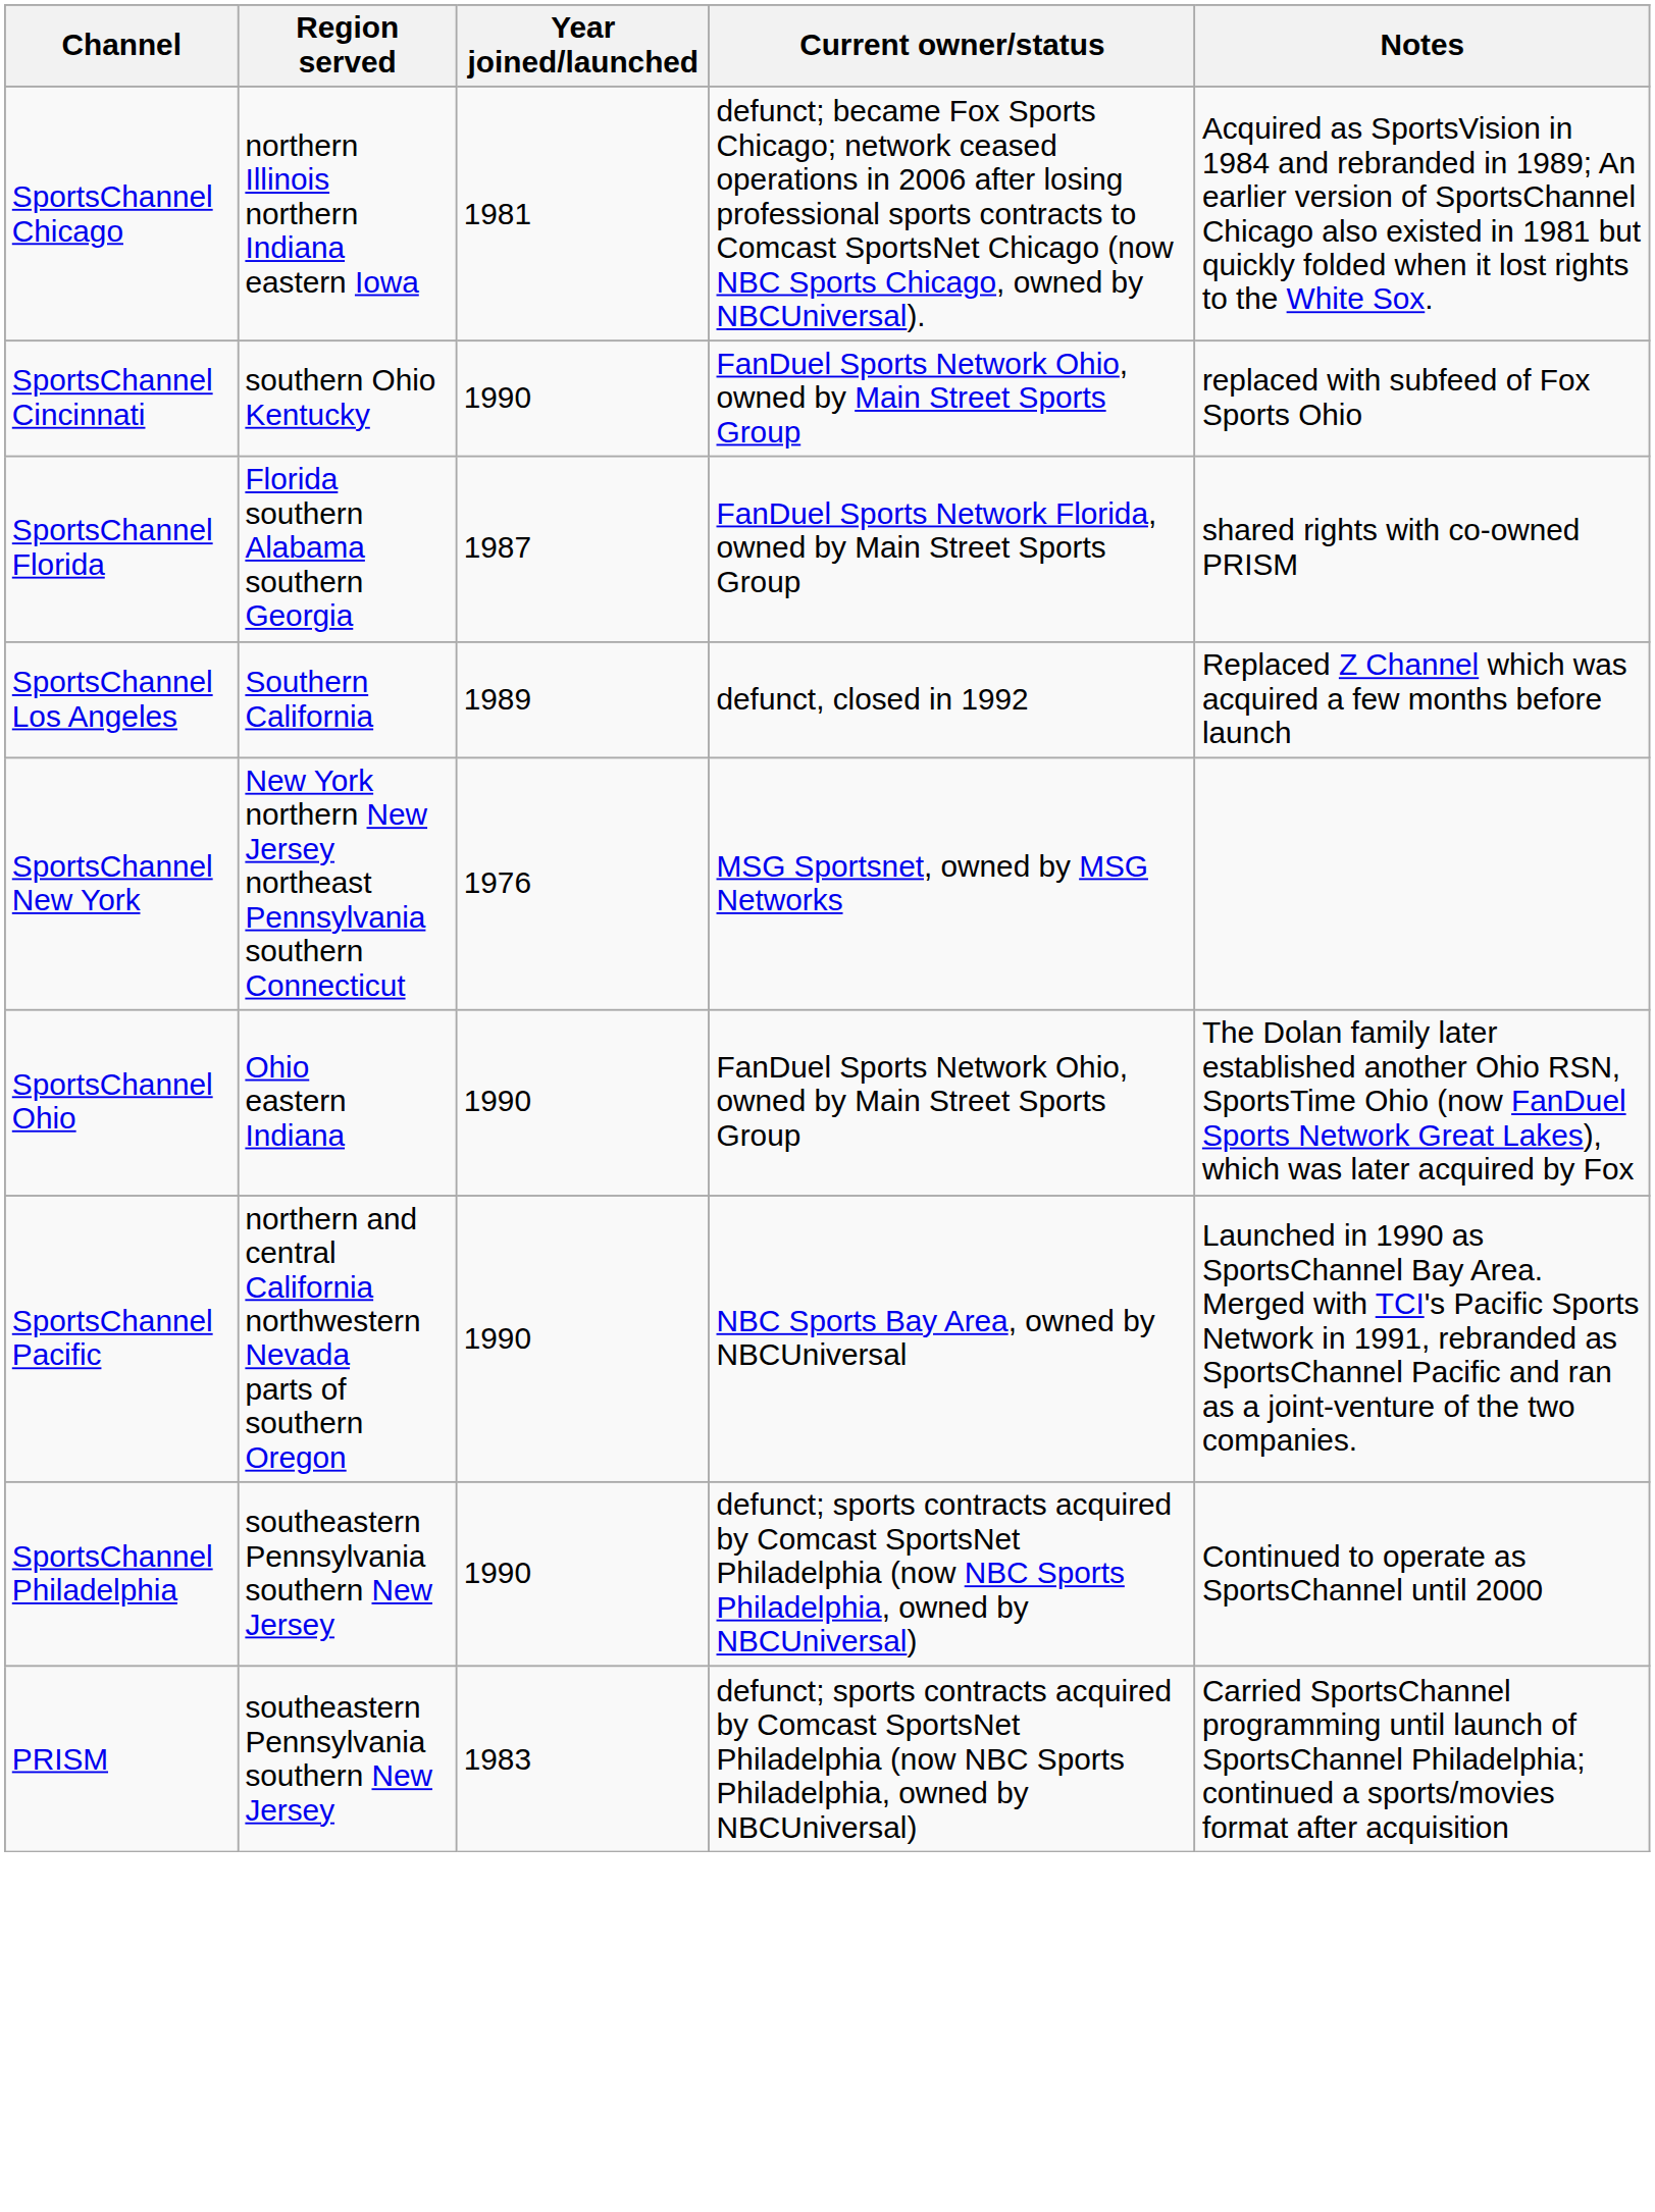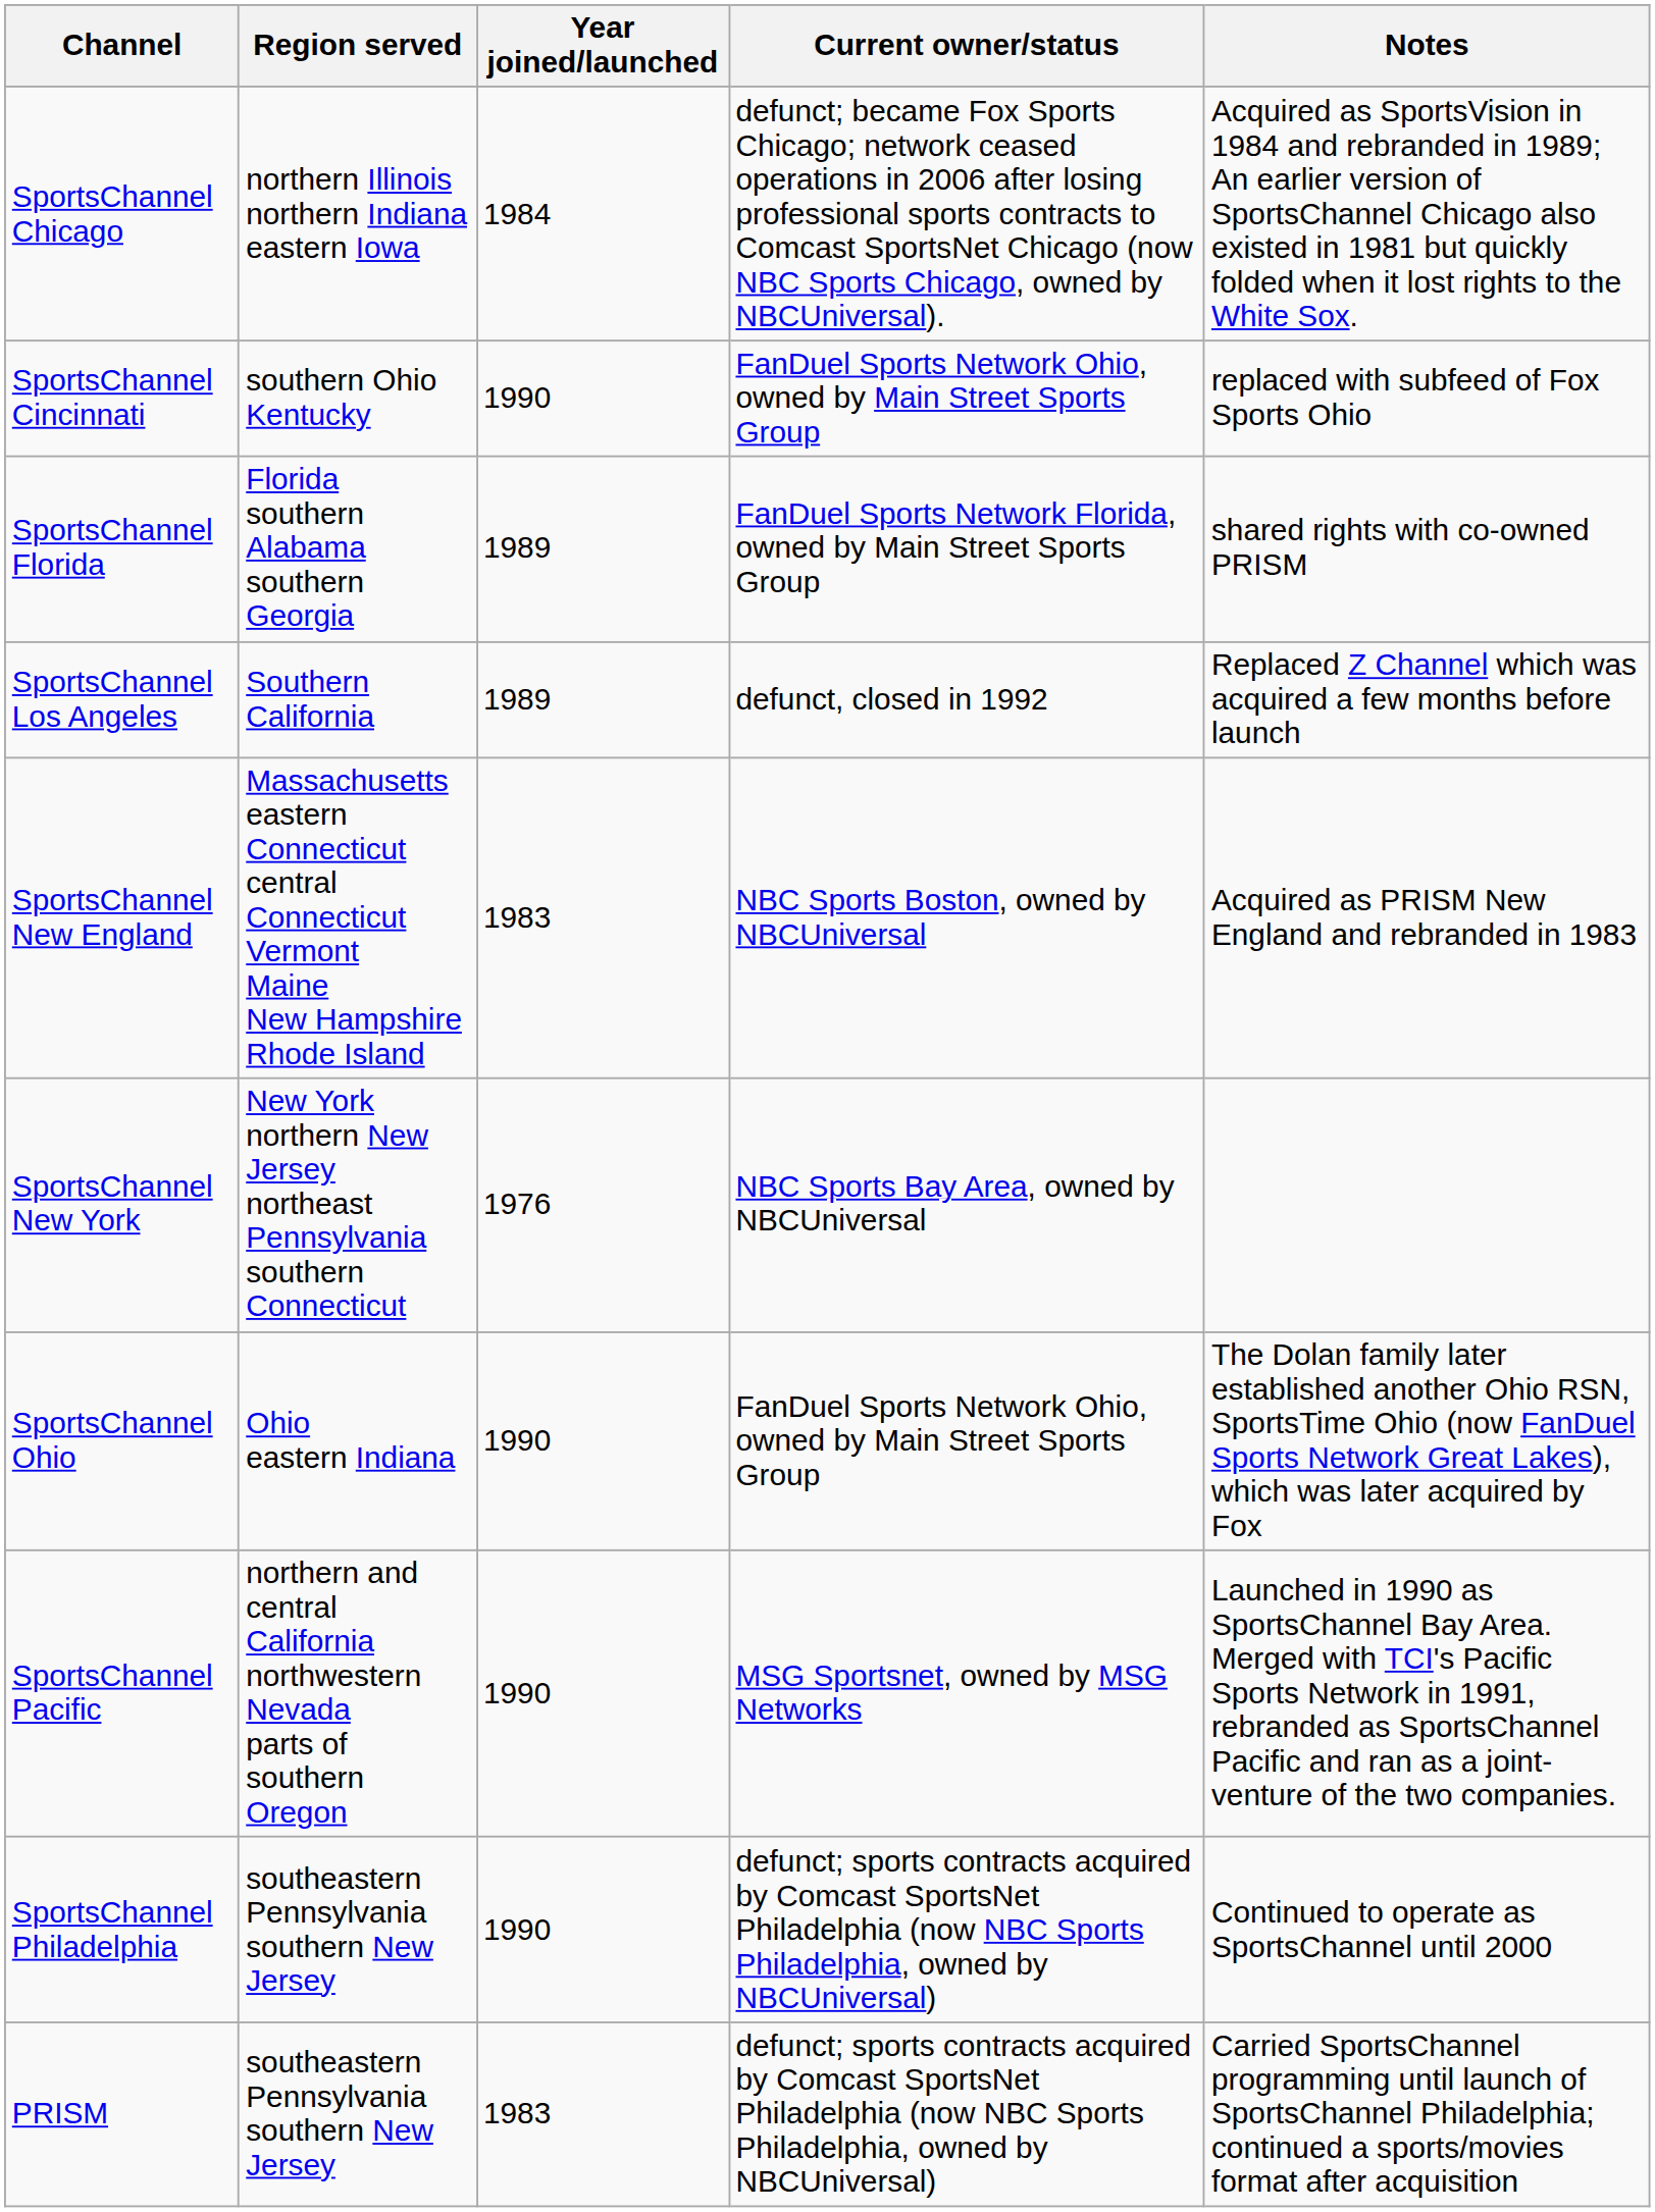SportsChannel Chicago | Year joined/launched: 1981 -> 1984
SportsChannel Florida | Year joined/launched: 1987 -> 1989
+ row: SportsChannel New England | Massachusetts eastern Connecticut central Connecticut Vermont Maine New Hampshire Rhode Island | 1983 | NBC Sports Boston, owned by NBCUniversal | Acquired as PRISM New England and rebranded in 1983
SportsChannel New York | Current owner/status: MSG Sportsnet, owned by MSG Networks -> NBC Sports Bay Area, owned by NBCUniversal
SportsChannel Pacific | Current owner/status: NBC Sports Bay Area, owned by NBCUniversal -> MSG Sportsnet, owned by MSG Networks
